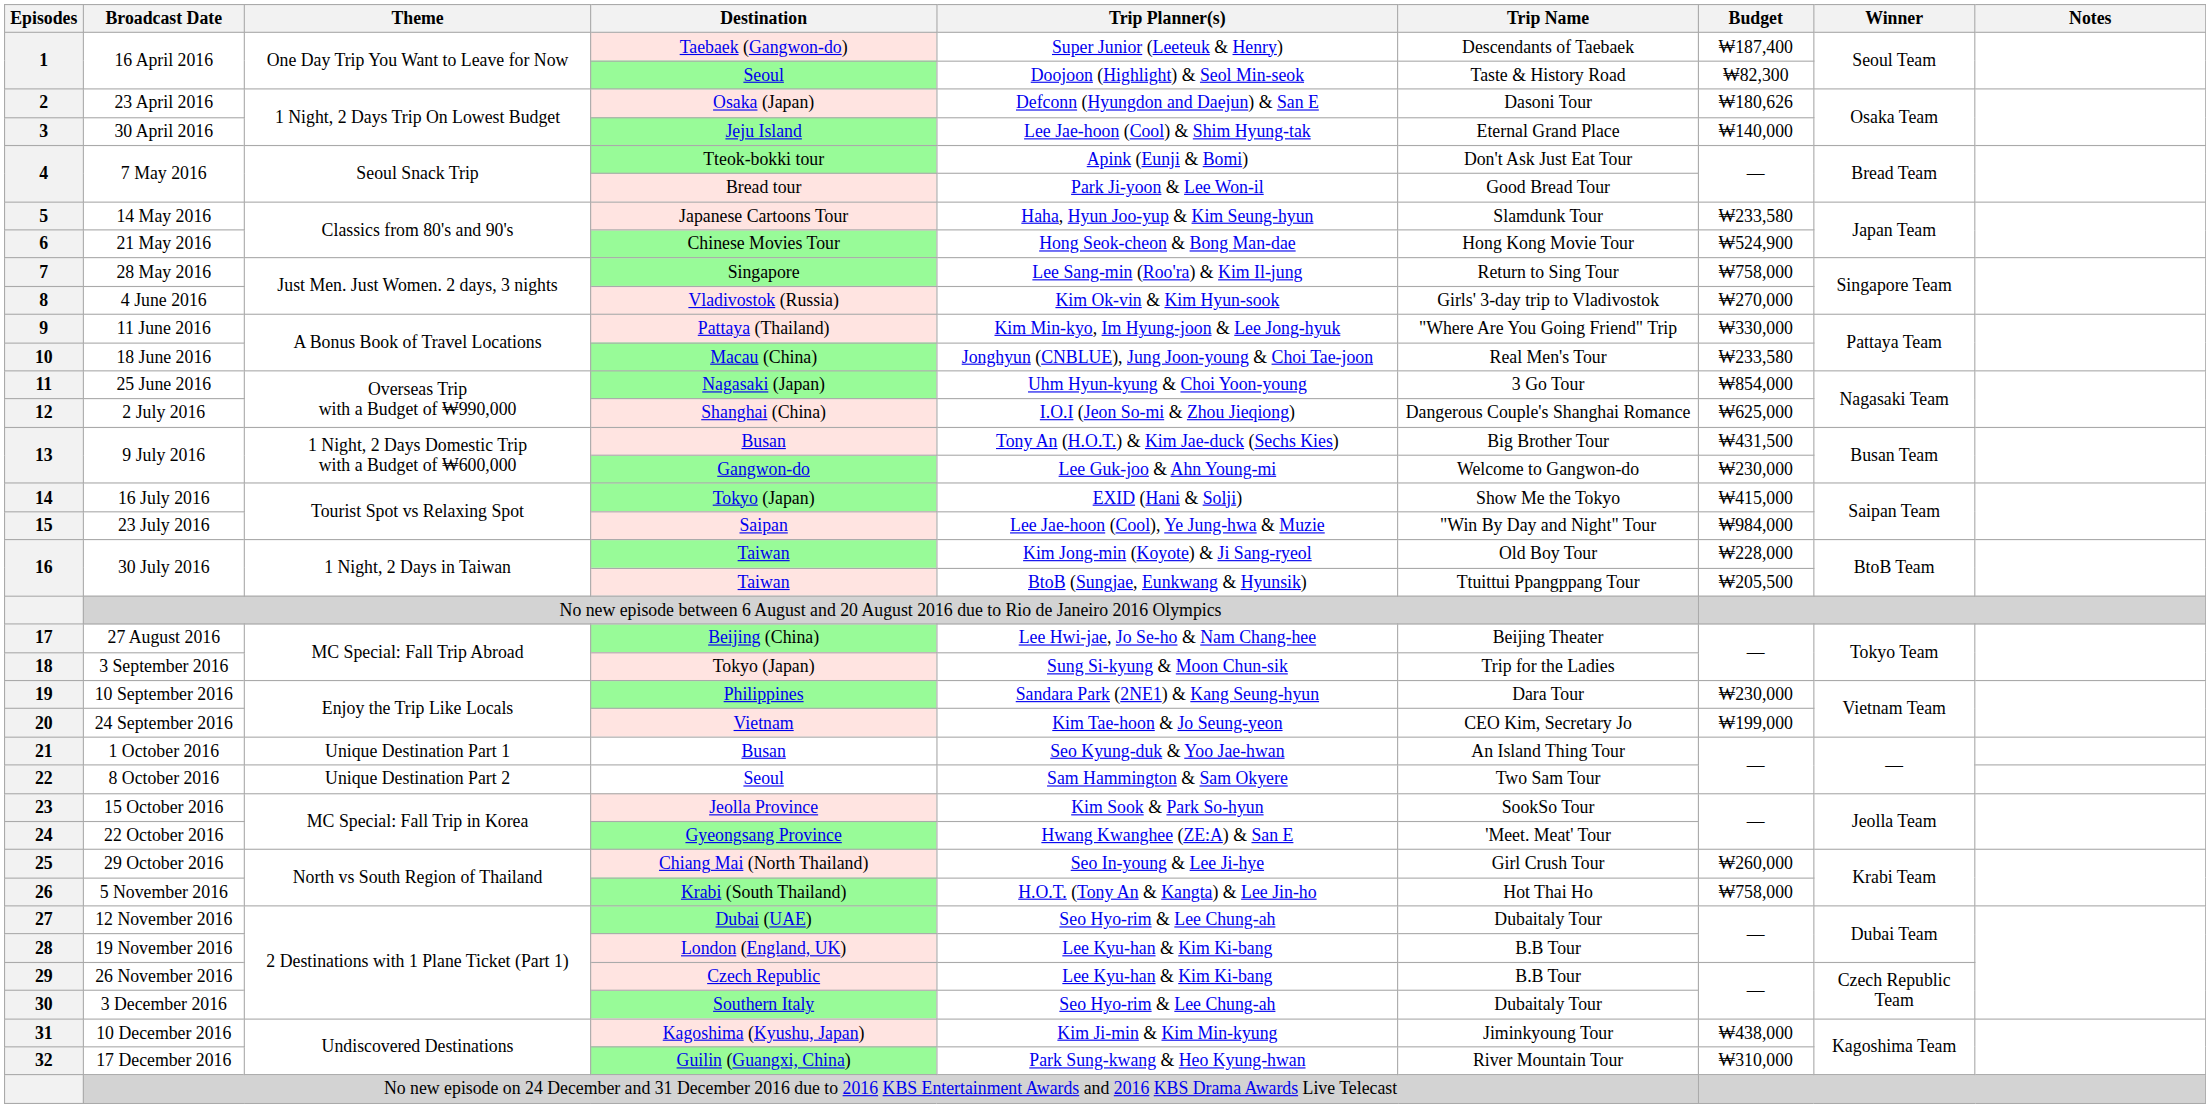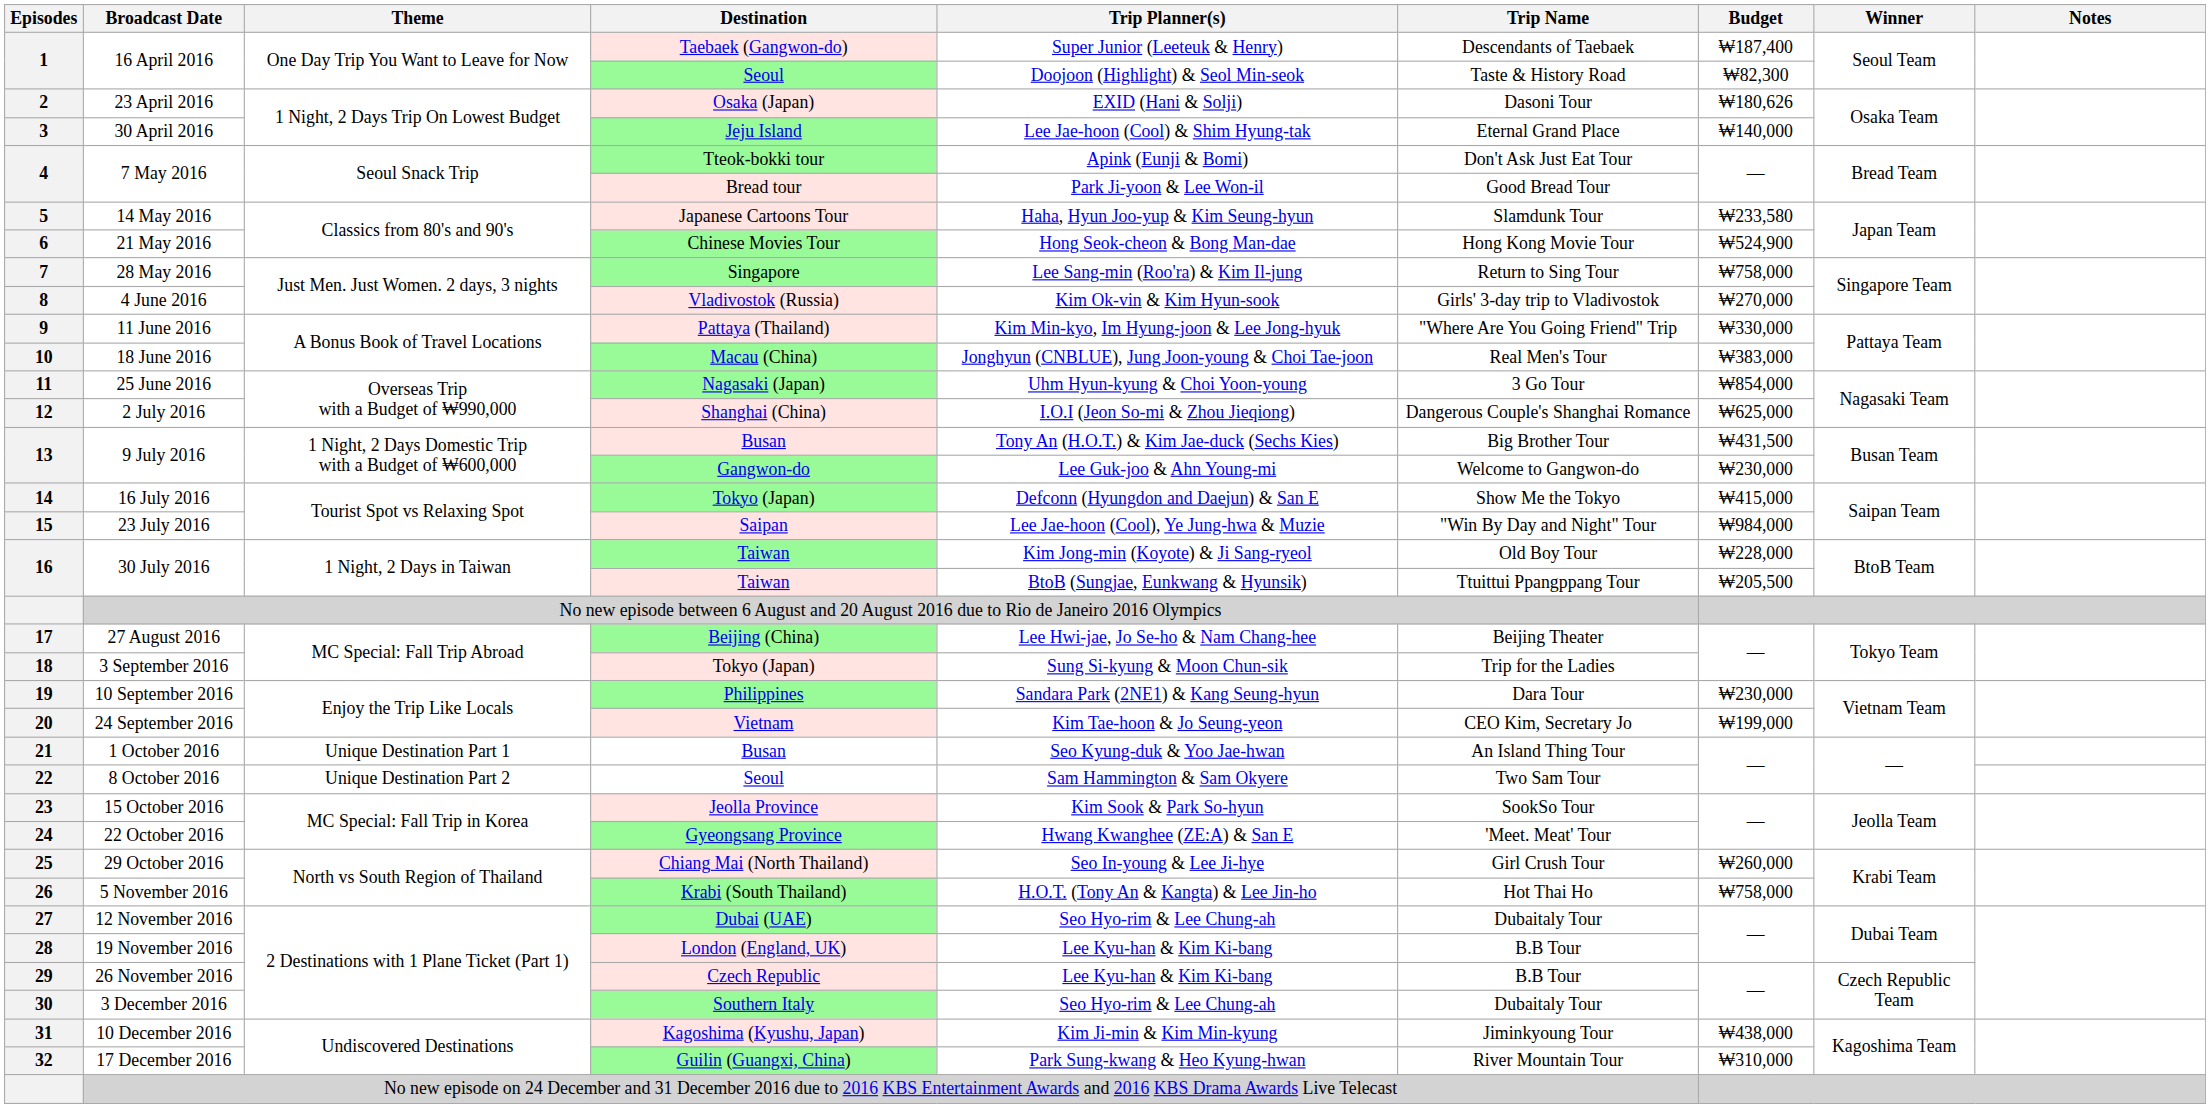23 April 2016 | Trip Planner(s): Defconn (Hyungdon and Daejun) & San E -> EXID (Hani & Solji)
18 June 2016 | Budget: ₩233,580 -> ₩383,000
16 July 2016 | Trip Planner(s): EXID (Hani & Solji) -> Defconn (Hyungdon and Daejun) & San E
